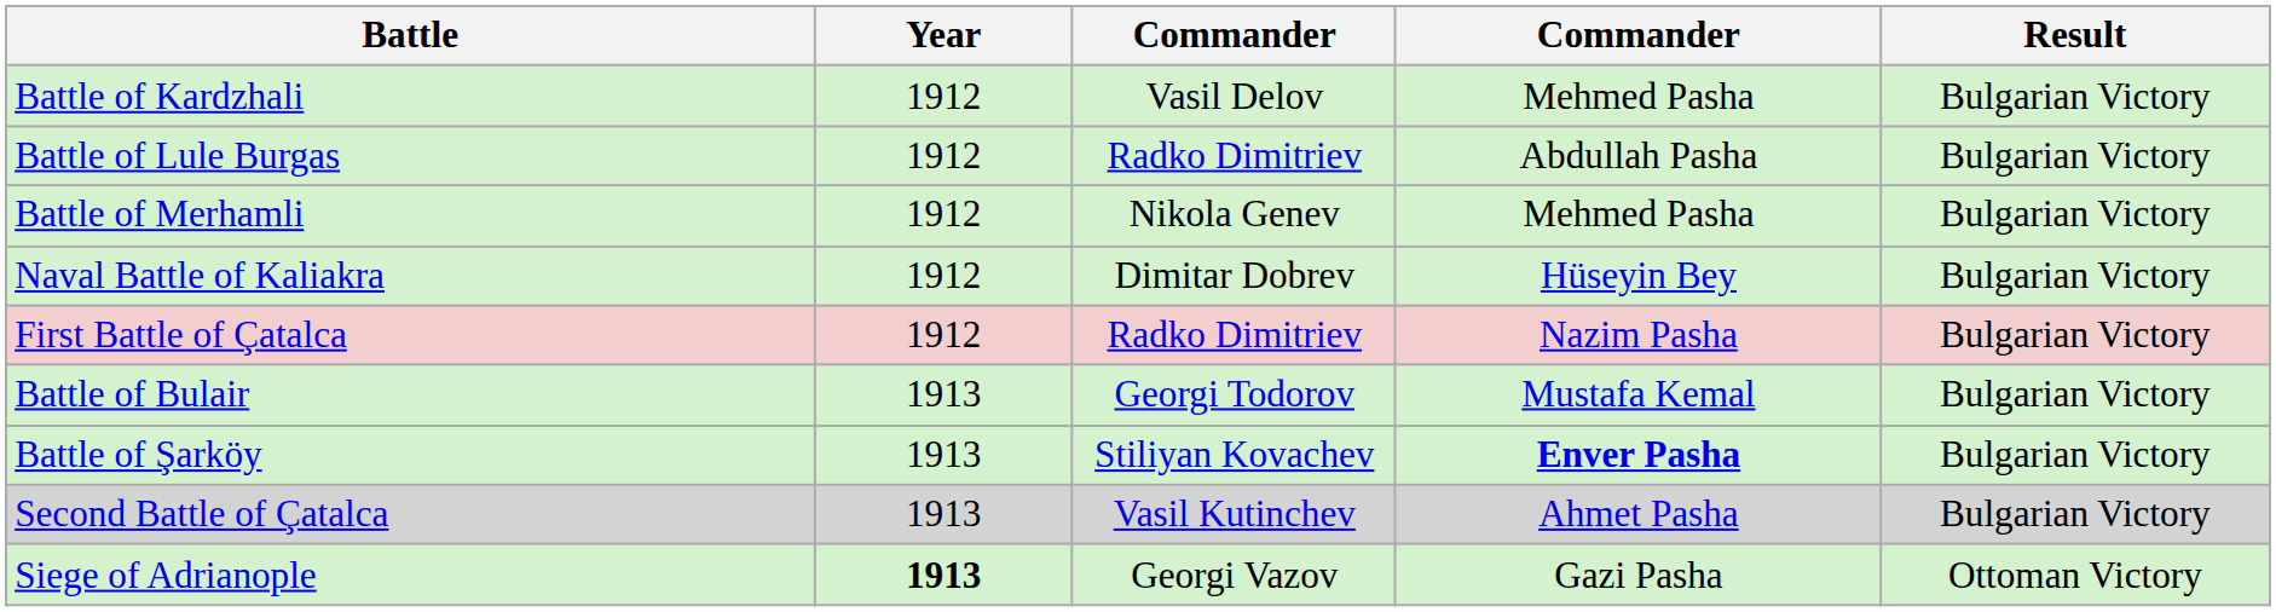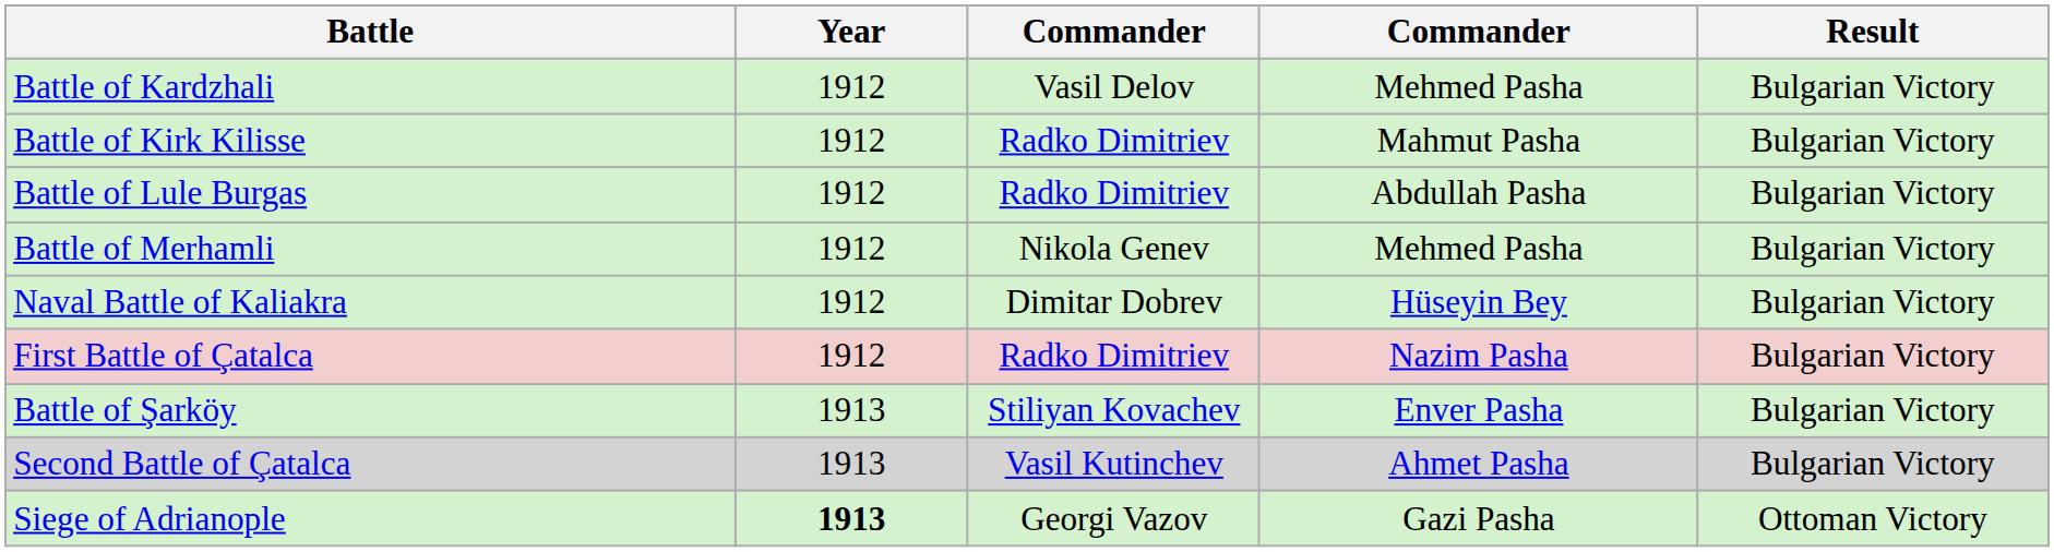+ row: Battle of Kirk Kilisse | 1912 | Radko Dimitriev | Mahmut Pasha | Bulgarian Victory
- row: Battle of Bulair | 1913 | Georgi Todorov | Mustafa Kemal | Bulgarian Victory
Battle of Şarköy | column 4: bold -> normal
